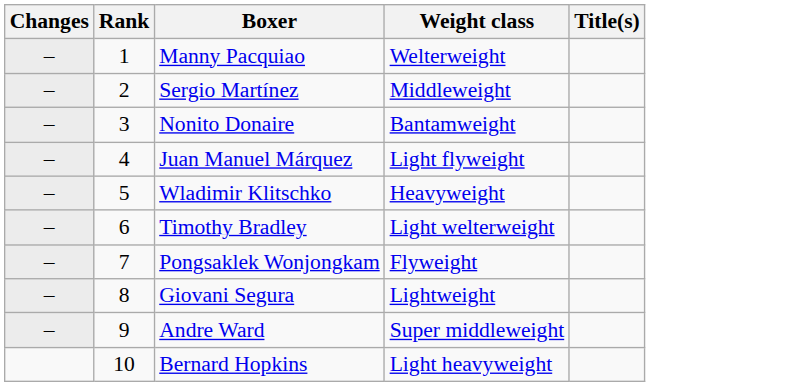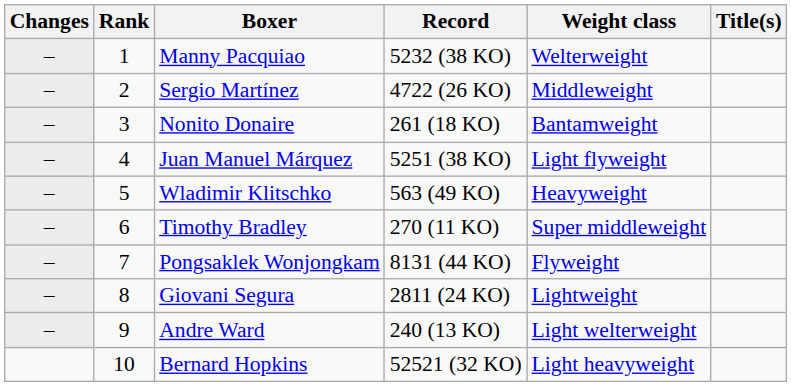+ column: Record | 5232 (38 KO) | 4722 (26 KO) | 261 (18 KO) | 5251 (38 KO) | 563 (49 KO) | 270 (11 KO) | 8131 (44 KO) | 2811 (24 KO) | 240 (13 KO) | 52521 (32 KO)
Timothy Bradley | Weight class: Light welterweight -> Super middleweight
Andre Ward | Weight class: Super middleweight -> Light welterweight
